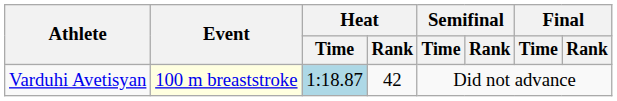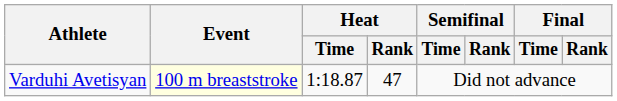Varduhi Avetisyan | Heat / Time: lightblue background -> no background
Varduhi Avetisyan | Heat / Rank: 42 -> 47
